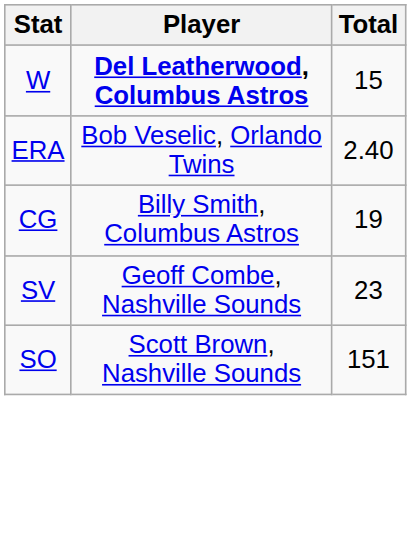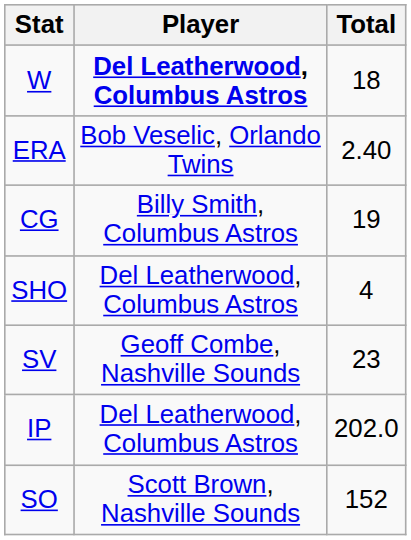W | Total: 15 -> 18
+ row: SHO | Del Leatherwood, Columbus Astros | 4
+ row: IP | Del Leatherwood, Columbus Astros | 202.0
SO | Total: 151 -> 152
